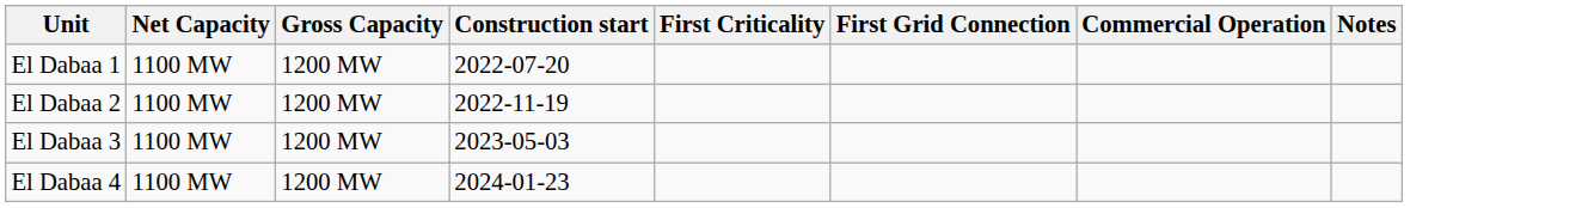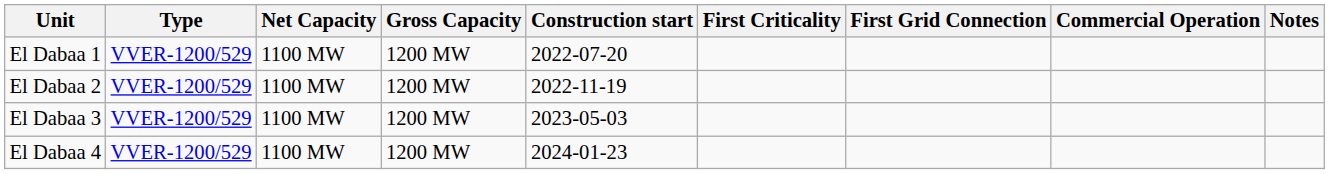+ column: Type | VVER-1200/529 | VVER-1200/529 | VVER-1200/529 | VVER-1200/529
